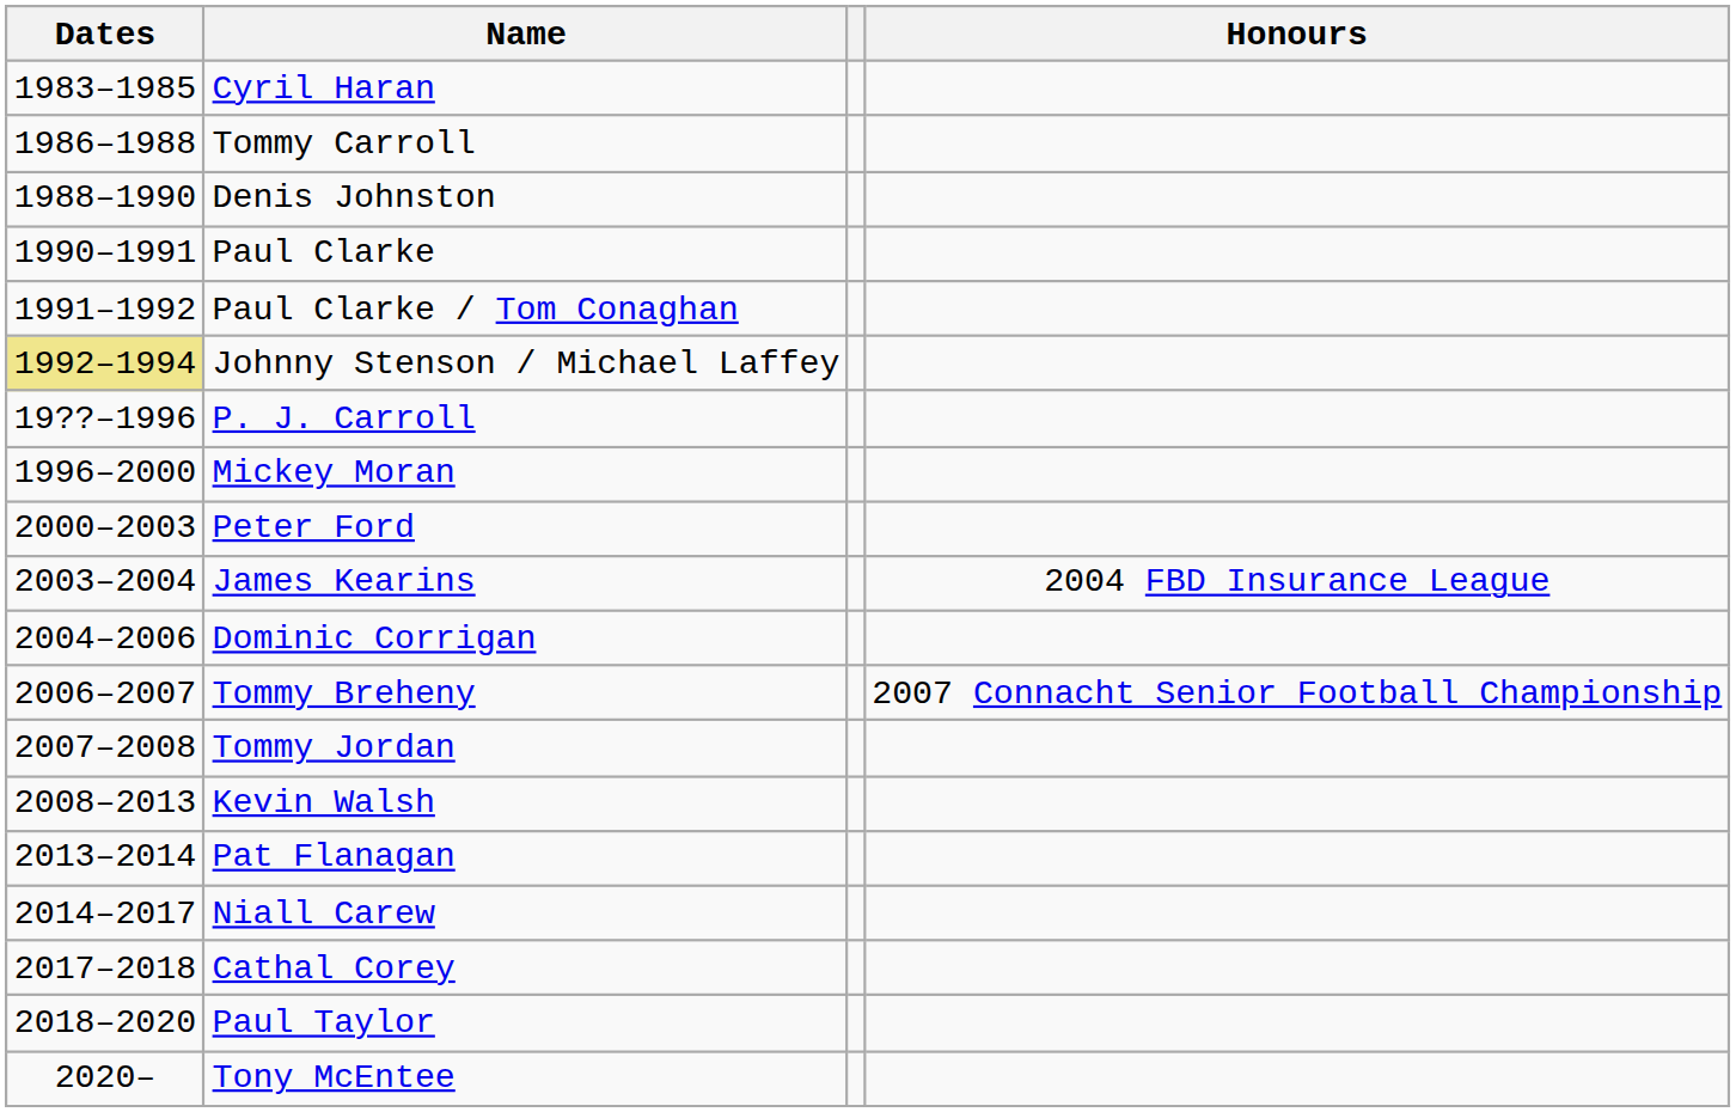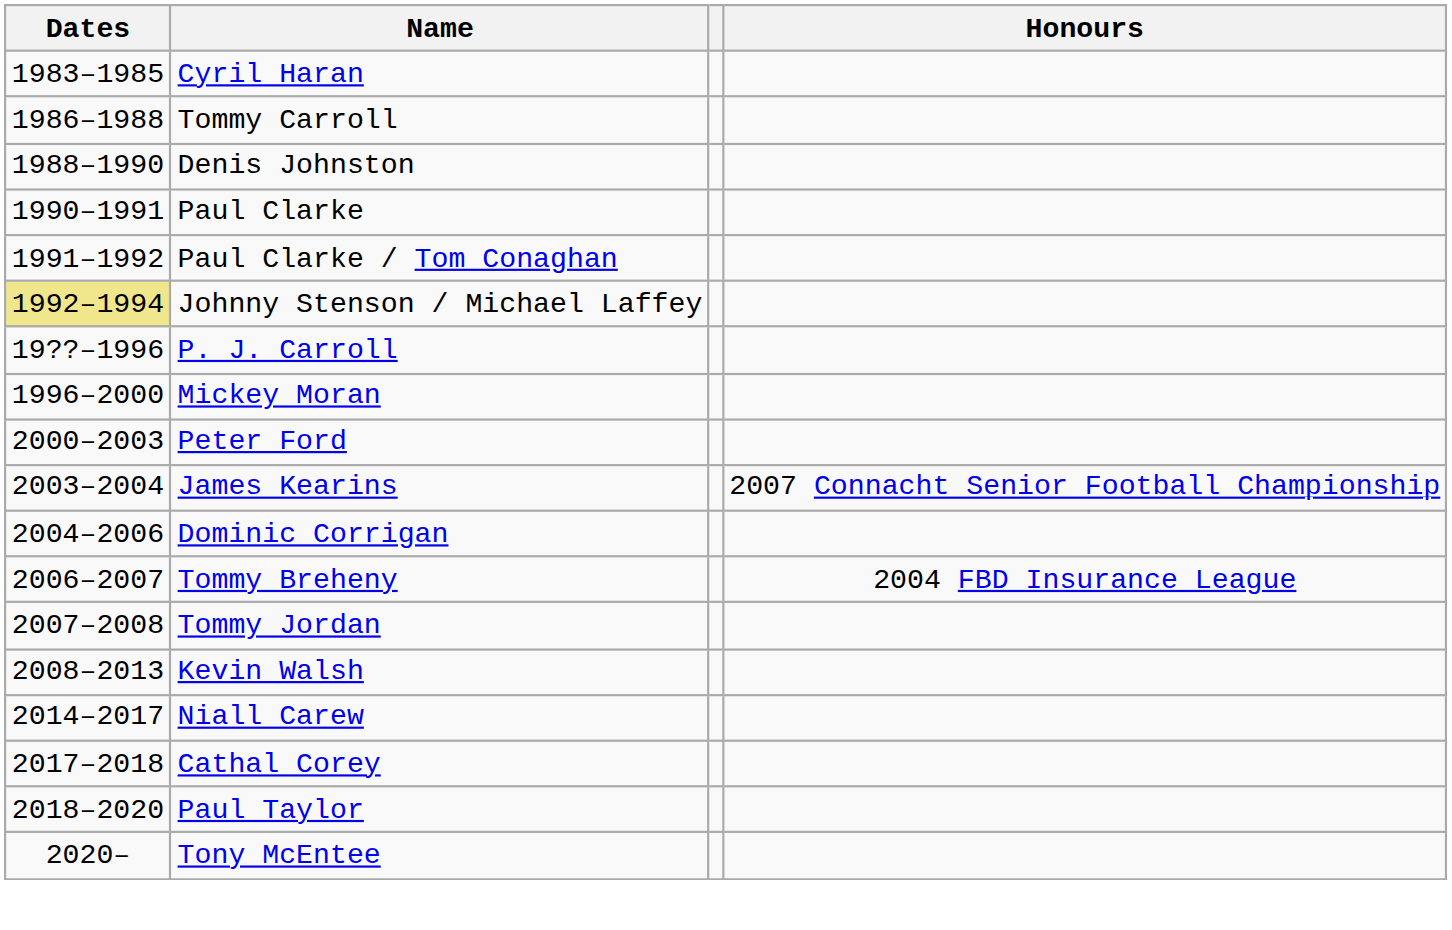James Kearins | Honours: 2004 FBD Insurance League -> 2007 Connacht Senior Football Championship
Tommy Breheny | Honours: 2007 Connacht Senior Football Championship -> 2004 FBD Insurance League
- row: 2013–2014 | Pat Flanagan
